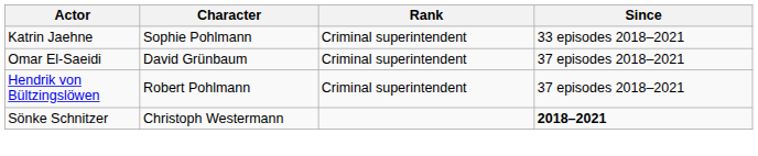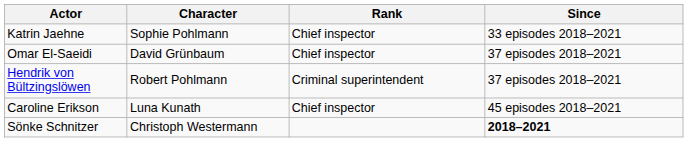Katrin Jaehne | Rank: Criminal superintendent -> Chief inspector
Omar El-Saeidi | Rank: Criminal superintendent -> Chief inspector
+ row: Caroline Erikson | Luna Kunath | Chief inspector | 45 episodes 2018–2021
